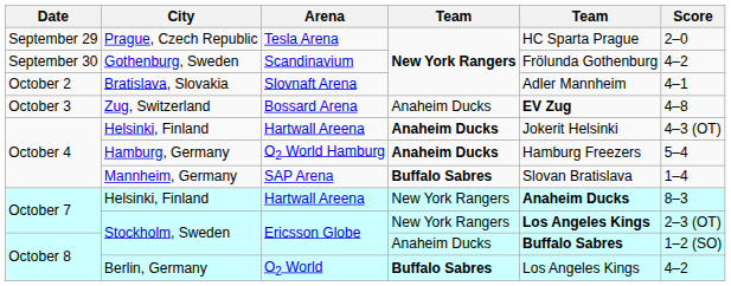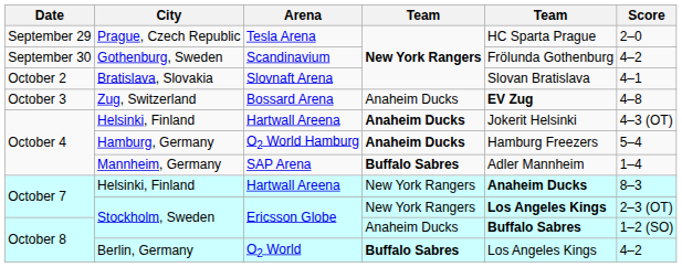Bratislava, Slovakia | column 5: Adler Mannheim -> Slovan Bratislava
Mannheim, Germany | column 5: Slovan Bratislava -> Adler Mannheim
